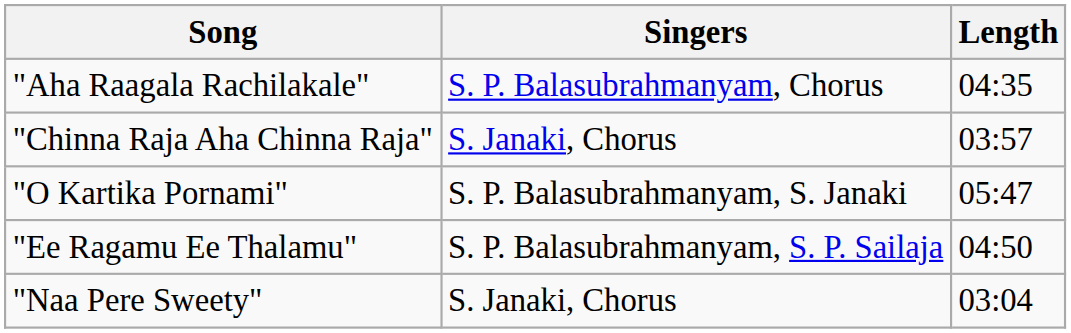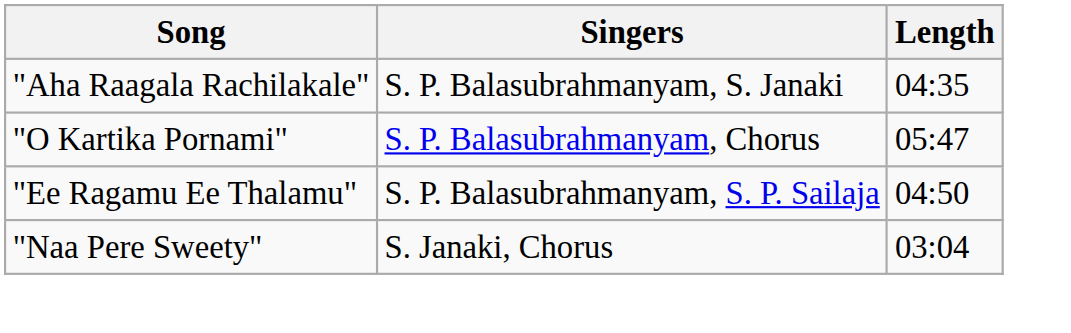"Aha Raagala Rachilakale" | Singers: S. P. Balasubrahmanyam, Chorus -> S. P. Balasubrahmanyam, S. Janaki
- row: "Chinna Raja Aha Chinna Raja" | S. Janaki, Chorus | 03:57
"O Kartika Pornami" | Singers: S. P. Balasubrahmanyam, S. Janaki -> S. P. Balasubrahmanyam, Chorus
